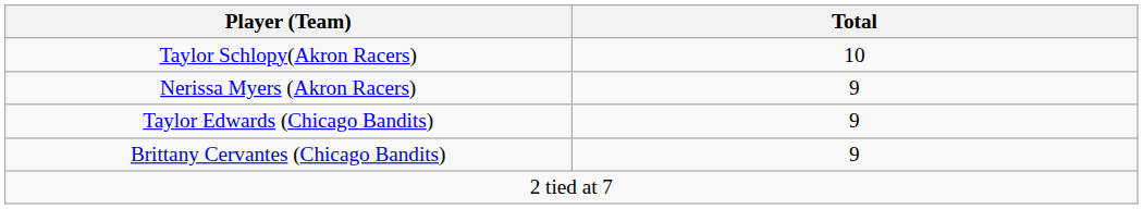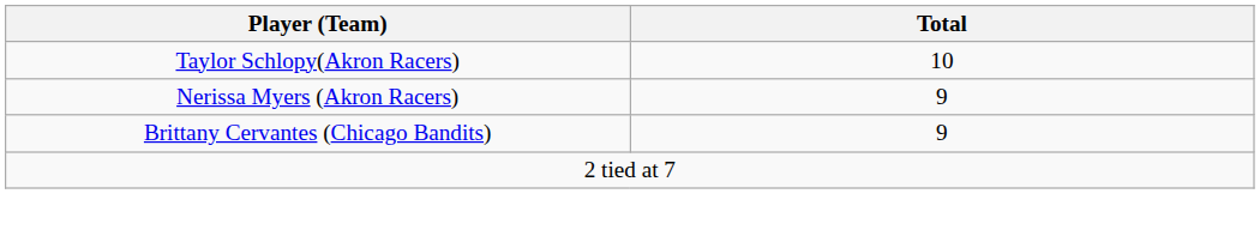- row: Taylor Edwards (Chicago Bandits) | 9
